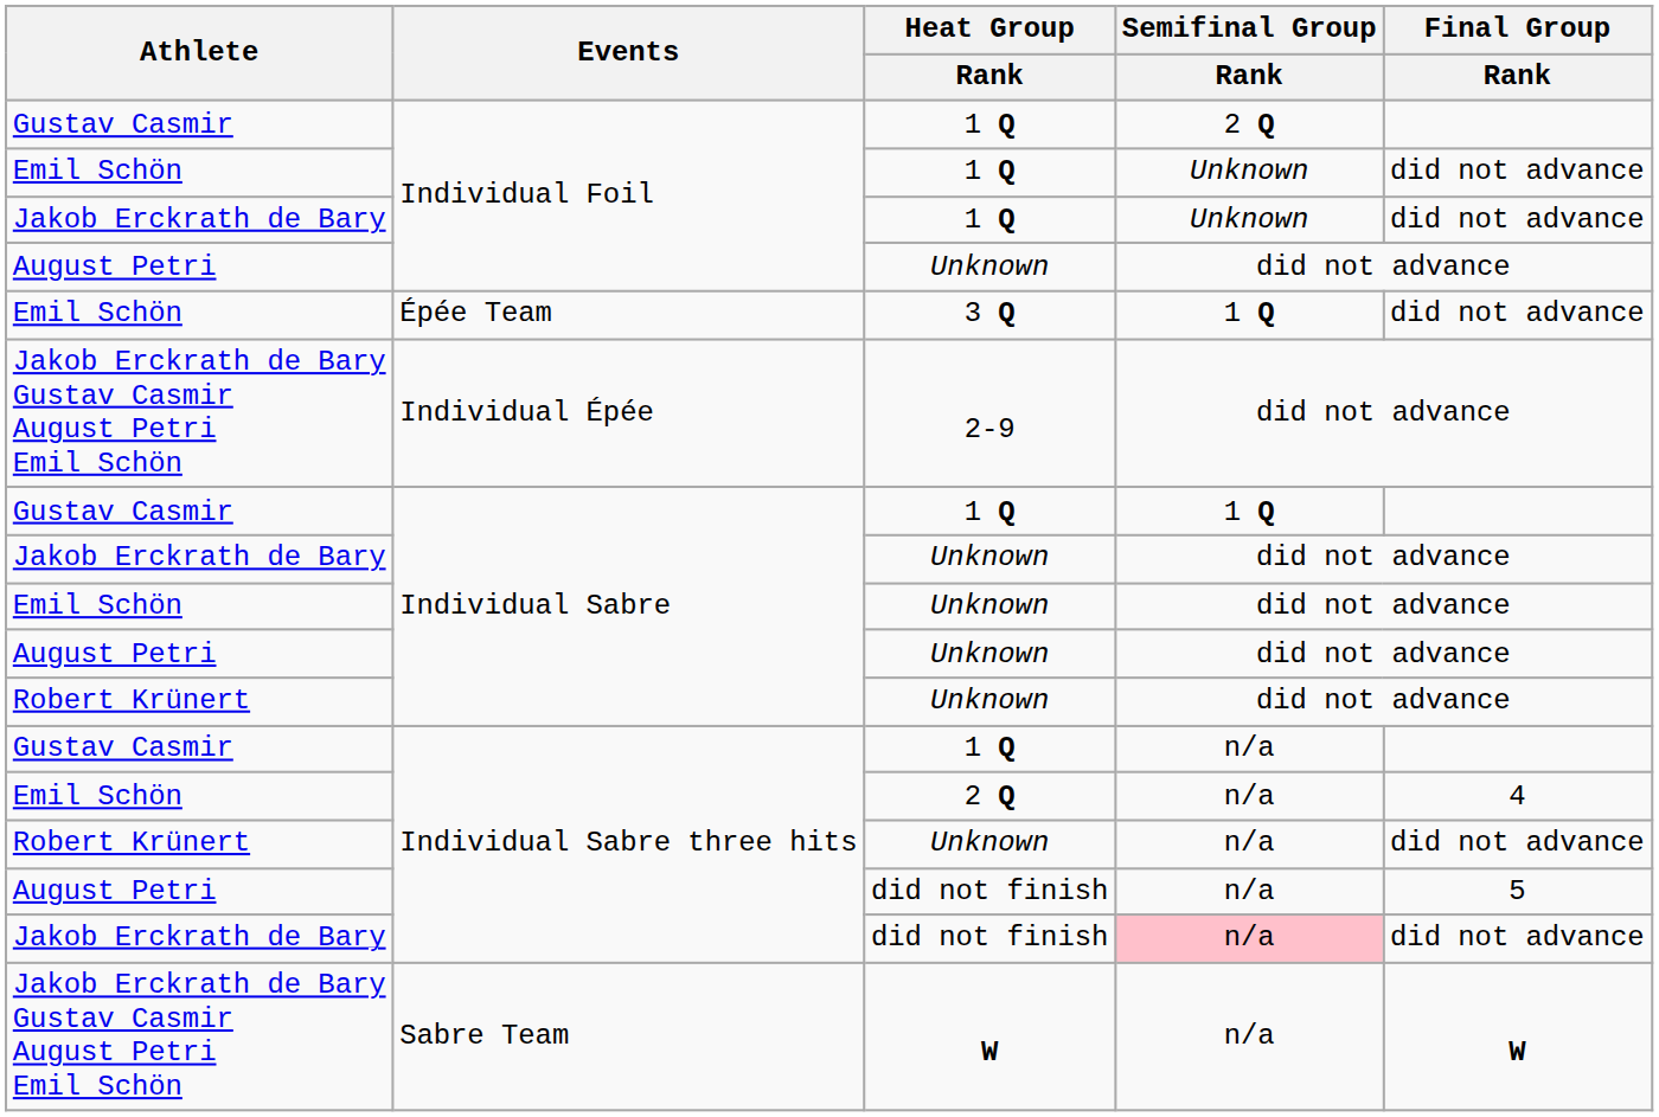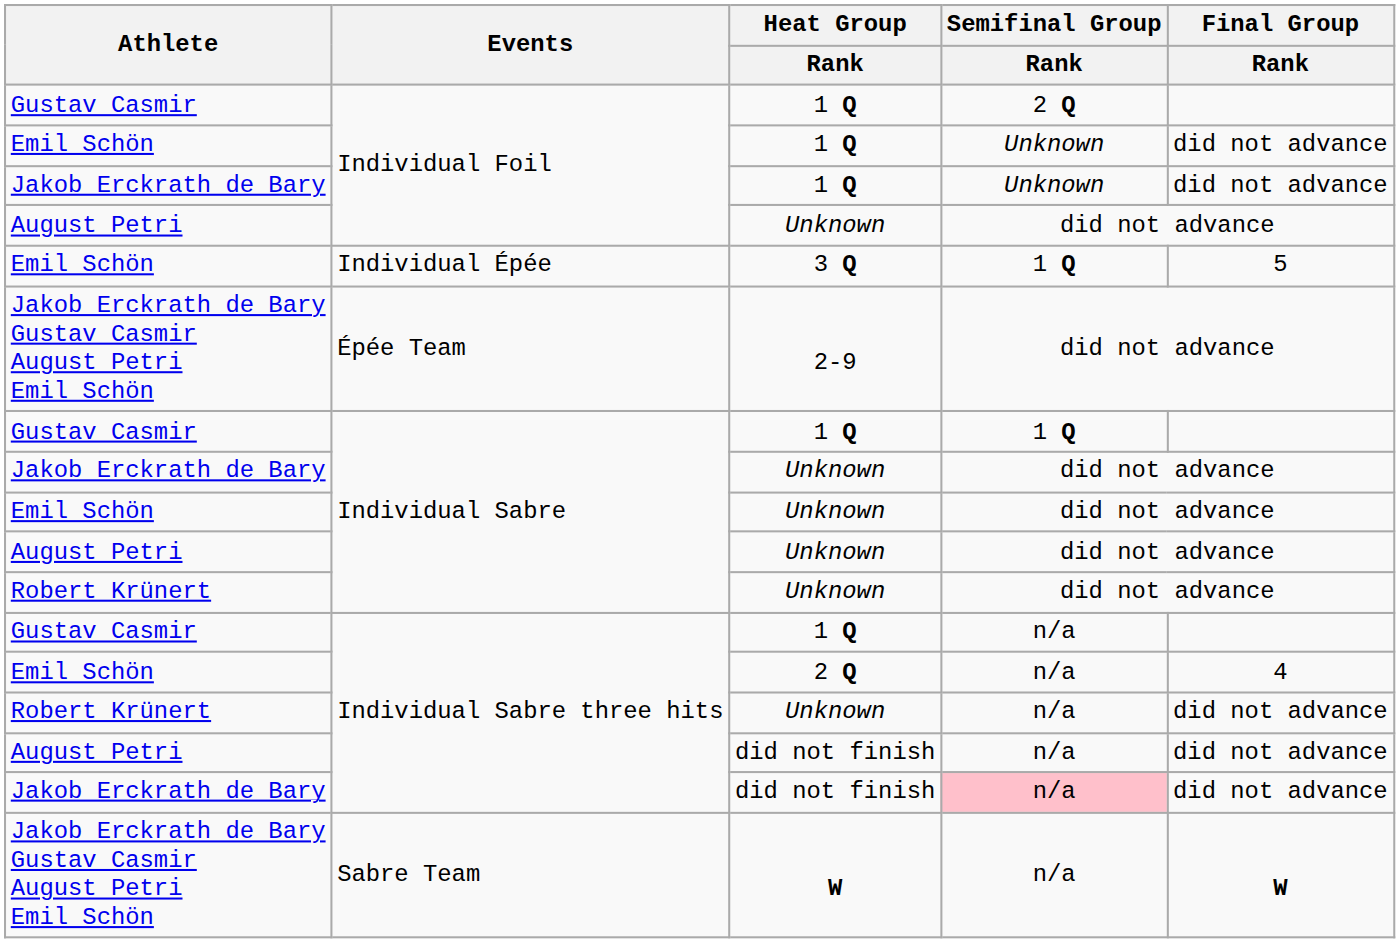3 Q | Events: Épée Team -> Individual Épée
3 Q | Final Group / Rank: did not advance -> 5
2-9 | Events: Individual Épée -> Épée Team
August Petri / did not finish | Final Group / Rank: 5 -> did not advance
